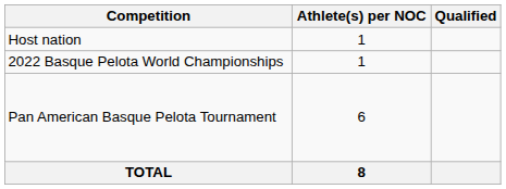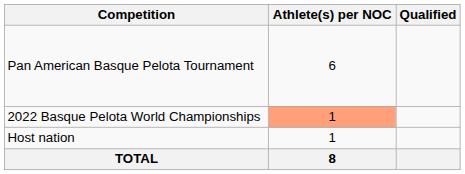rows swapped: Host nation <-> Pan American Basque Pelota Tournament
2022 Basque Pelota World Championships | Athlete(s) per NOC: no background -> lightsalmon background
